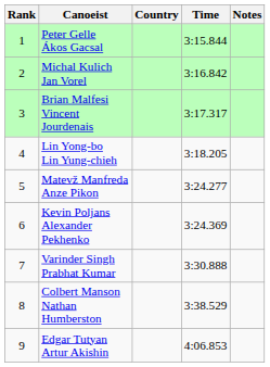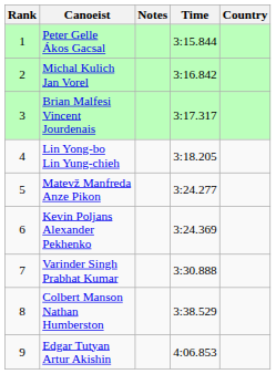columns swapped: Country <-> Notes
